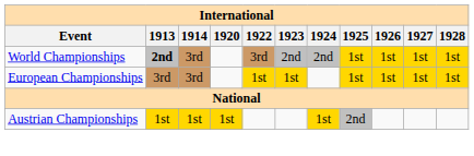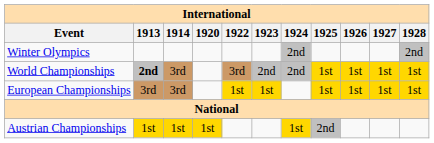+ row: Winter Olympics | 2nd | 2nd
